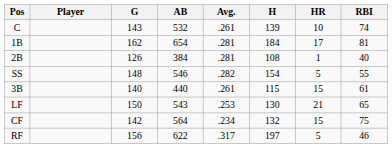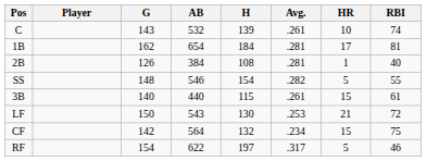columns swapped: H <-> Avg.
LF | RBI: 65 -> 72
RF | G: 156 -> 154
